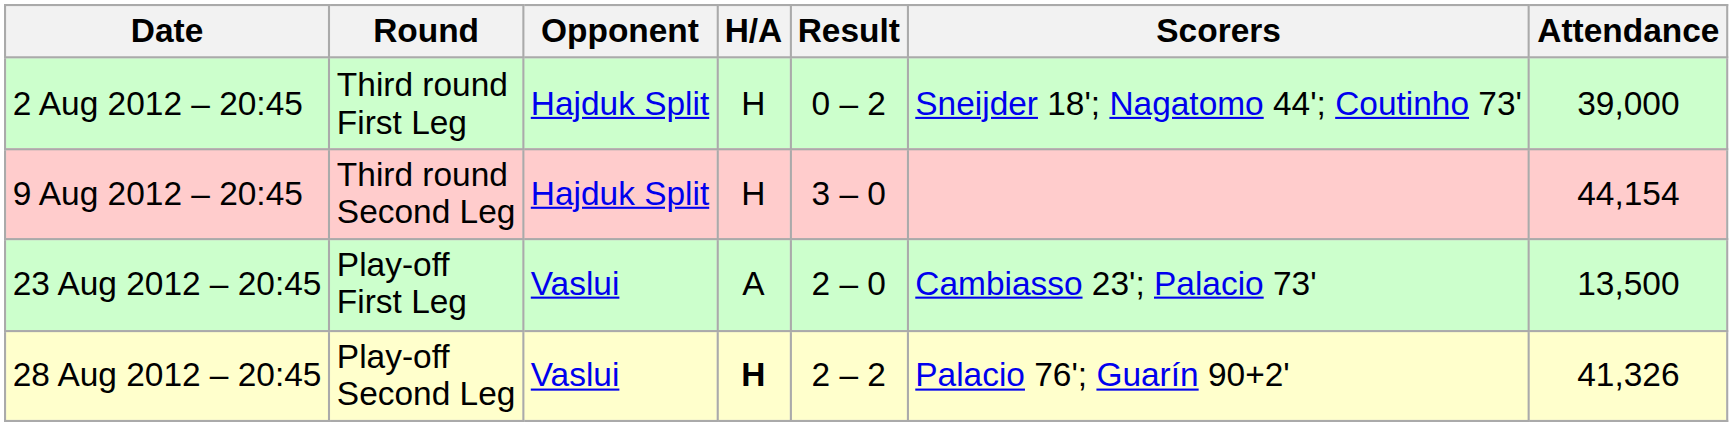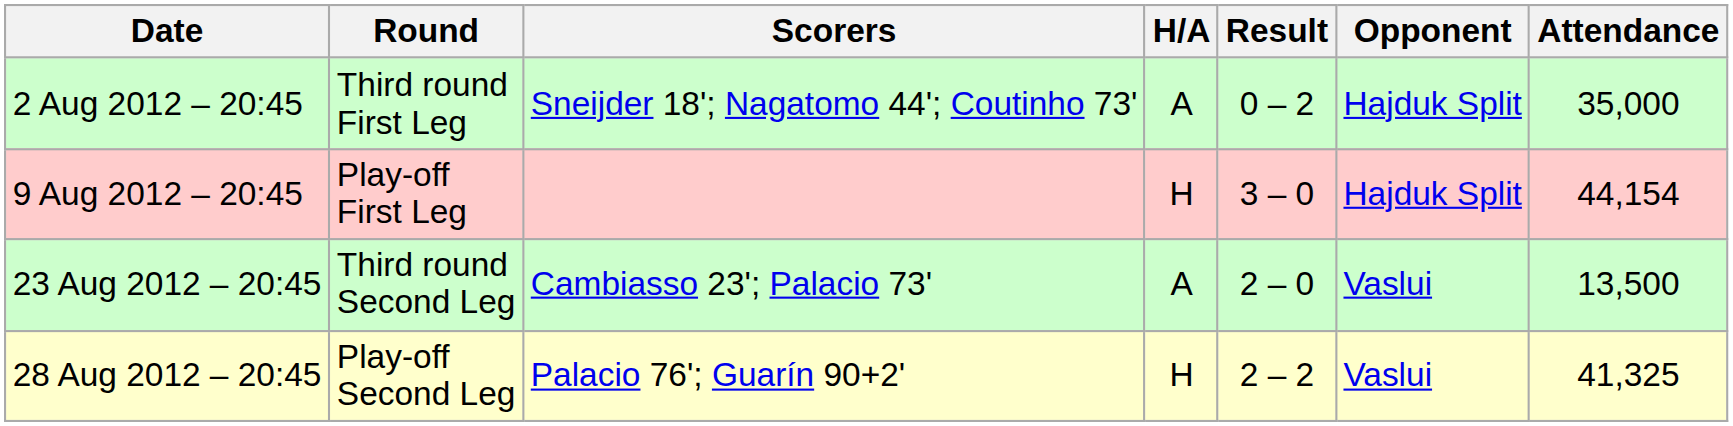columns swapped: Opponent <-> Scorers
2 Aug 2012 – 20:45 | H/A: H -> A
2 Aug 2012 – 20:45 | Attendance: 39,000 -> 35,000
9 Aug 2012 – 20:45 | Round: Third round Second Leg -> Play-off First Leg
23 Aug 2012 – 20:45 | Round: Play-off First Leg -> Third round Second Leg
28 Aug 2012 – 20:45 | H/A: bold -> normal
28 Aug 2012 – 20:45 | Attendance: 41,326 -> 41,325
